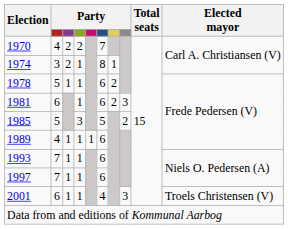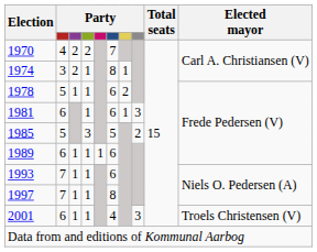1981 | column 7: 2 -> 1
1989 | column 2: 4 -> 6
1997 | column 6: 6 -> 8
